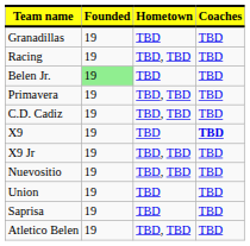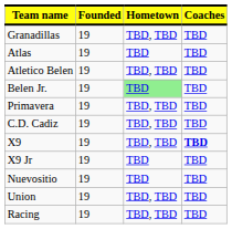Granadillas | Hometown: TBD -> TBD, TBD
+ row: Atlas | 19 | TBD | TBD
rows swapped: Atletico Belen <-> Racing
Belen Jr. | Founded: lightgreen background -> no background
Belen Jr. | Hometown: no background -> lightgreen background
X9 | Hometown: TBD -> TBD, TBD
X9 Jr | Hometown: TBD, TBD -> TBD
Nuevositio | Hometown: TBD, TBD -> TBD
Union | Hometown: TBD -> TBD, TBD
- row: Saprisa | 19 | TBD | TBD
